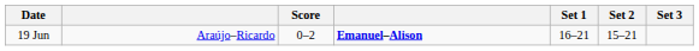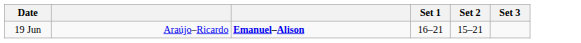- column: Score | 0–2
